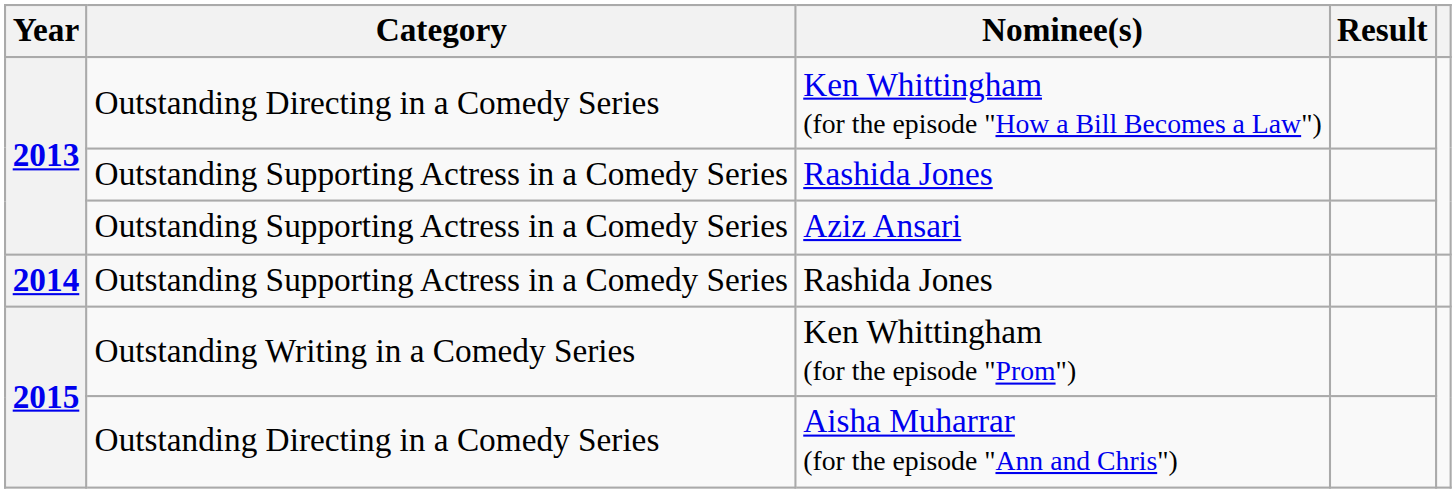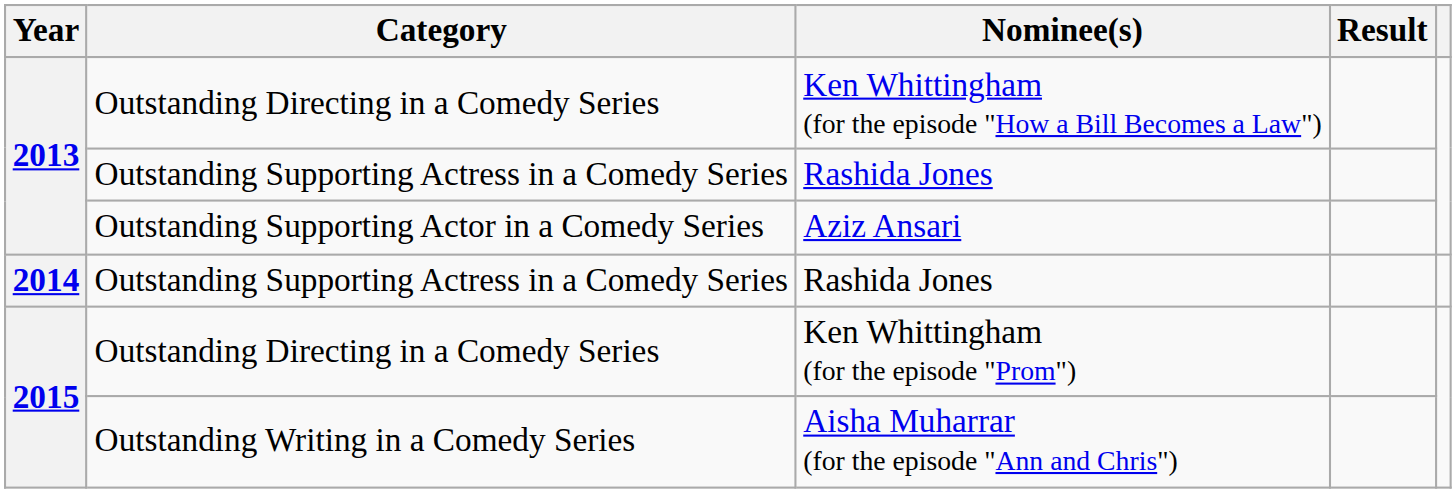Aziz Ansari | Category: Outstanding Supporting Actress in a Comedy Series -> Outstanding Supporting Actor in a Comedy Series
Ken Whittingham (for the episode "Prom") | Category: Outstanding Writing in a Comedy Series -> Outstanding Directing in a Comedy Series
Aisha Muharrar (for the episode "Ann and Chris") | Category: Outstanding Directing in a Comedy Series -> Outstanding Writing in a Comedy Series
